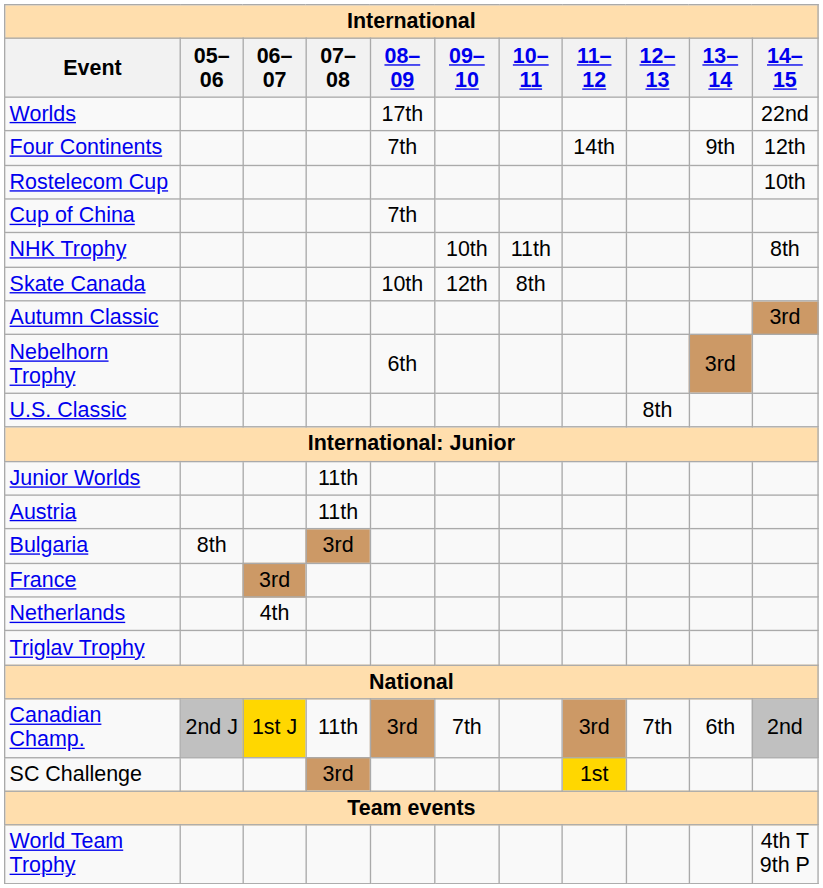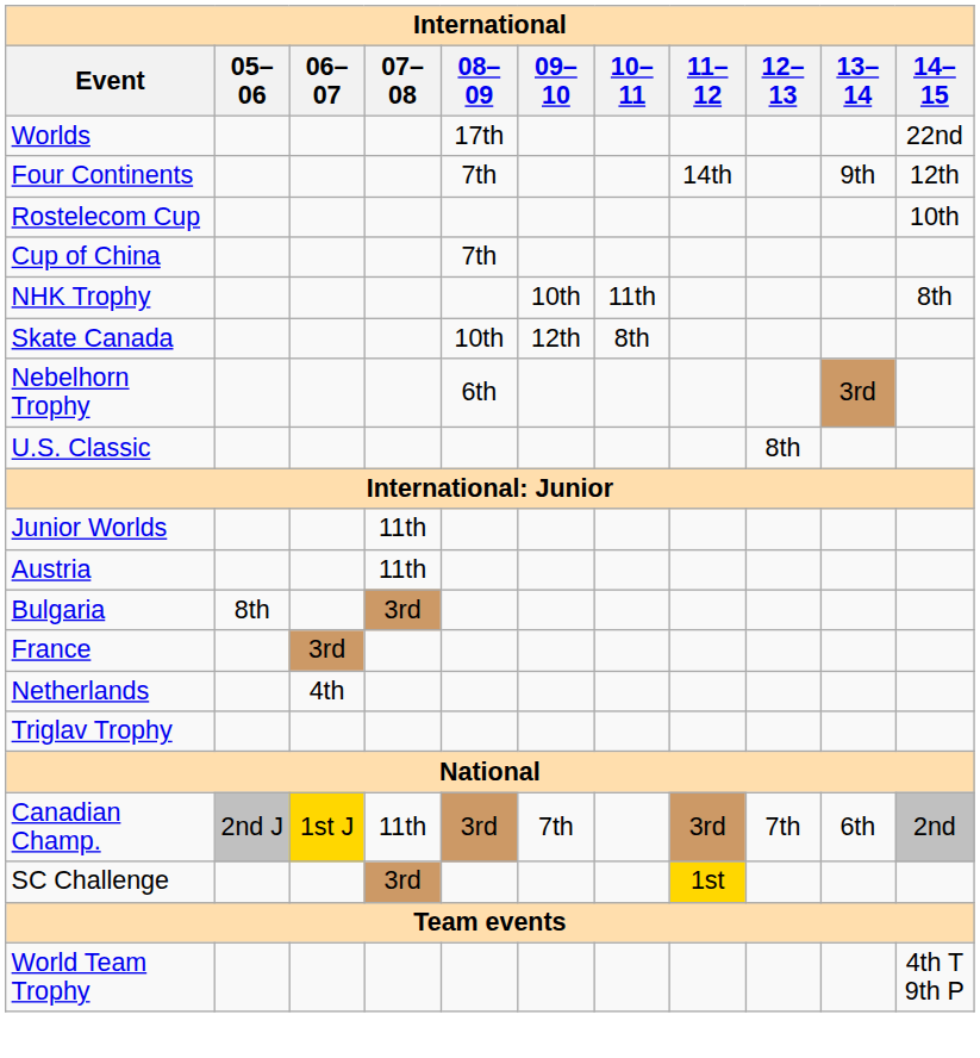- row: Autumn Classic | 3rd
